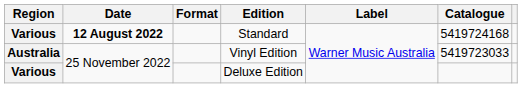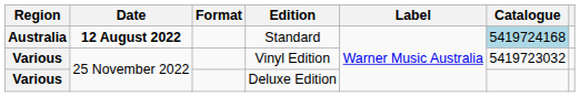Standard | Region: Various -> Australia
Standard | Catalogue: no background -> lightblue background
Vinyl Edition | Region: Australia -> Various
Vinyl Edition | Catalogue: 5419723033 -> 5419723032
